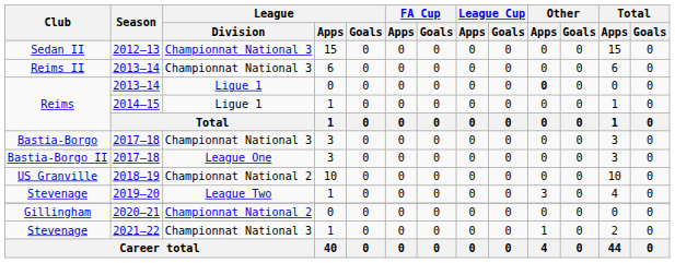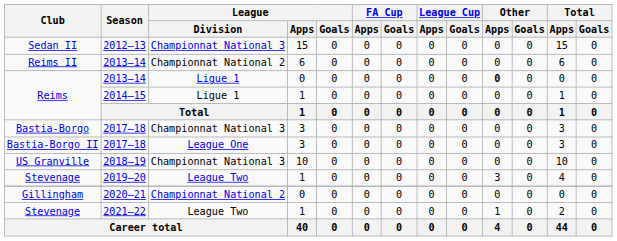Reims II | League / Division: Championnat National 3 -> Championnat National 2
US Granville | League / Division: Championnat National 2 -> Championnat National 3
Stevenage / 2021–22 | League / Division: Championnat National 3 -> League Two
